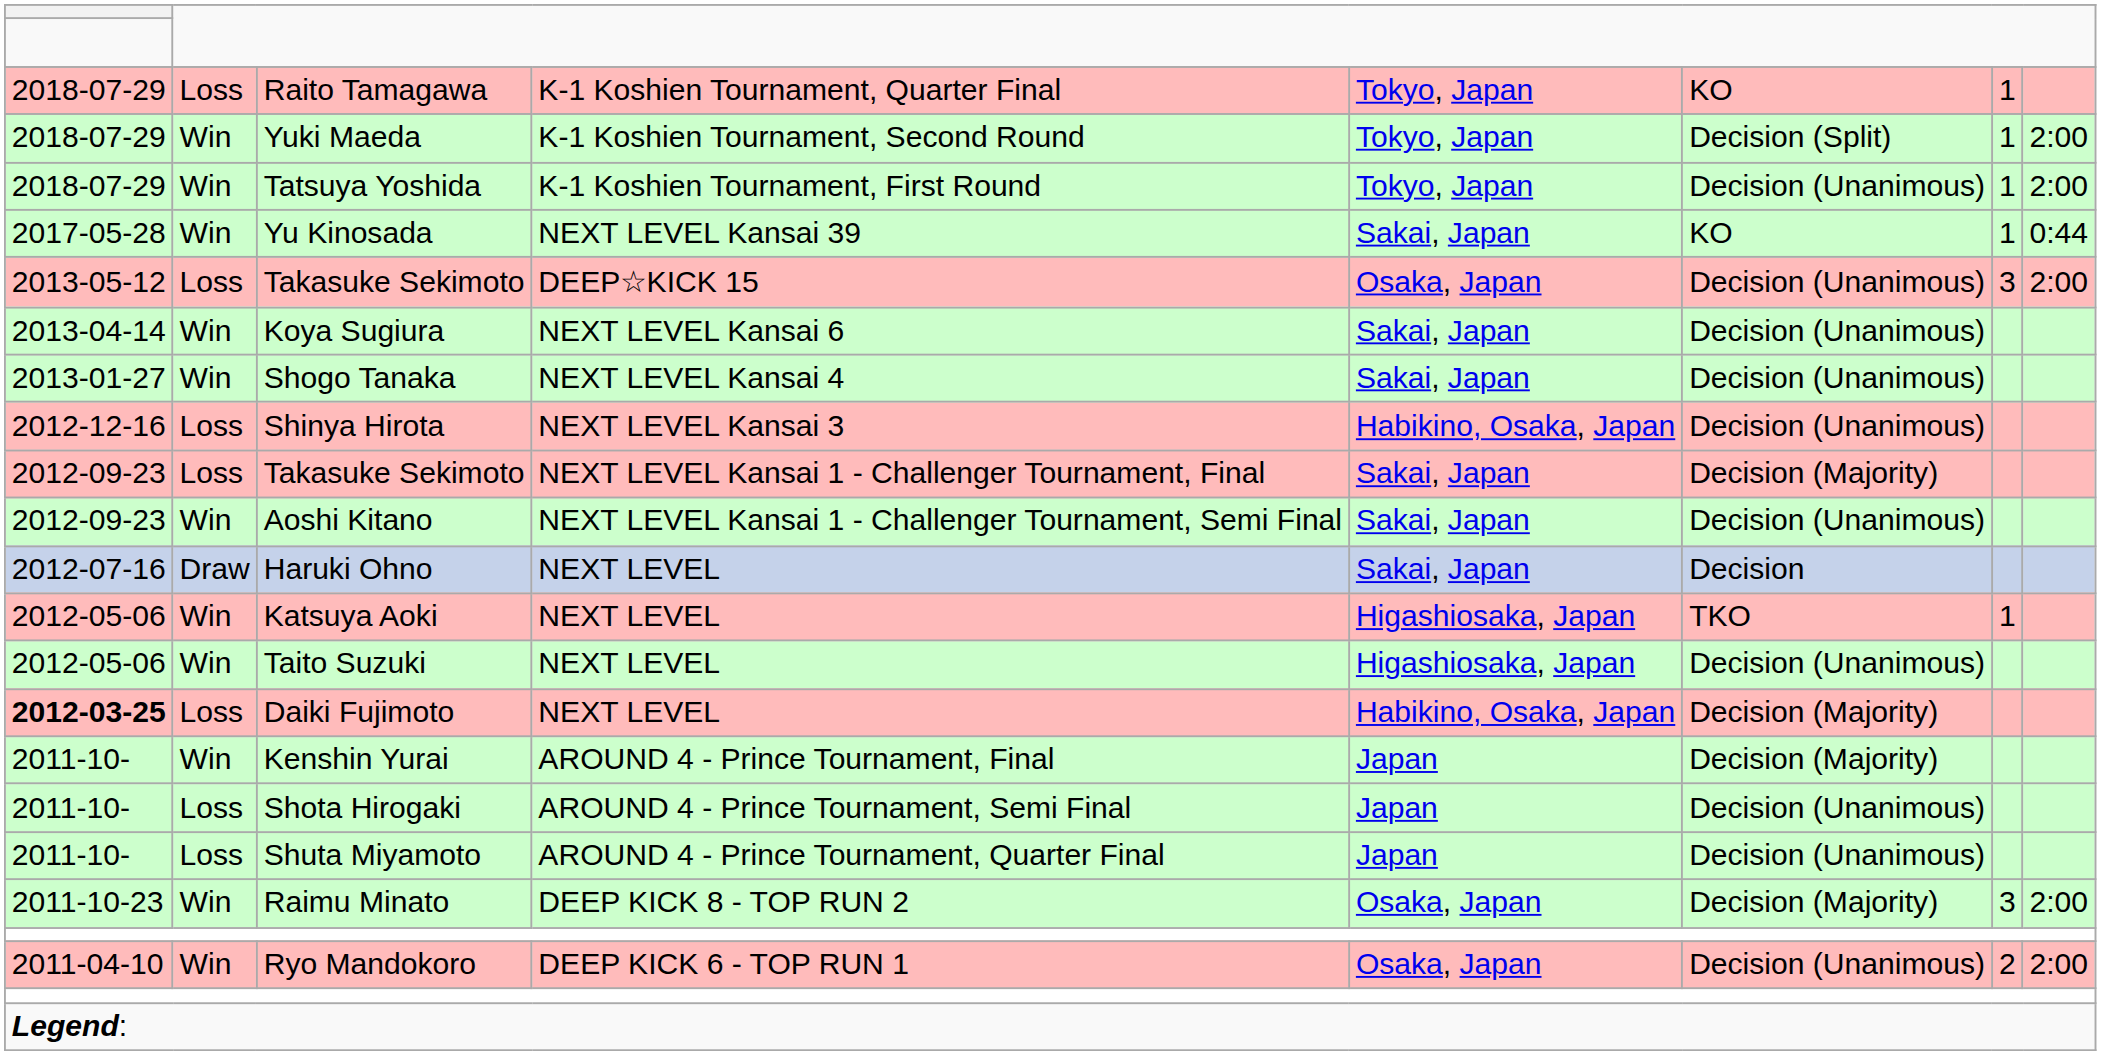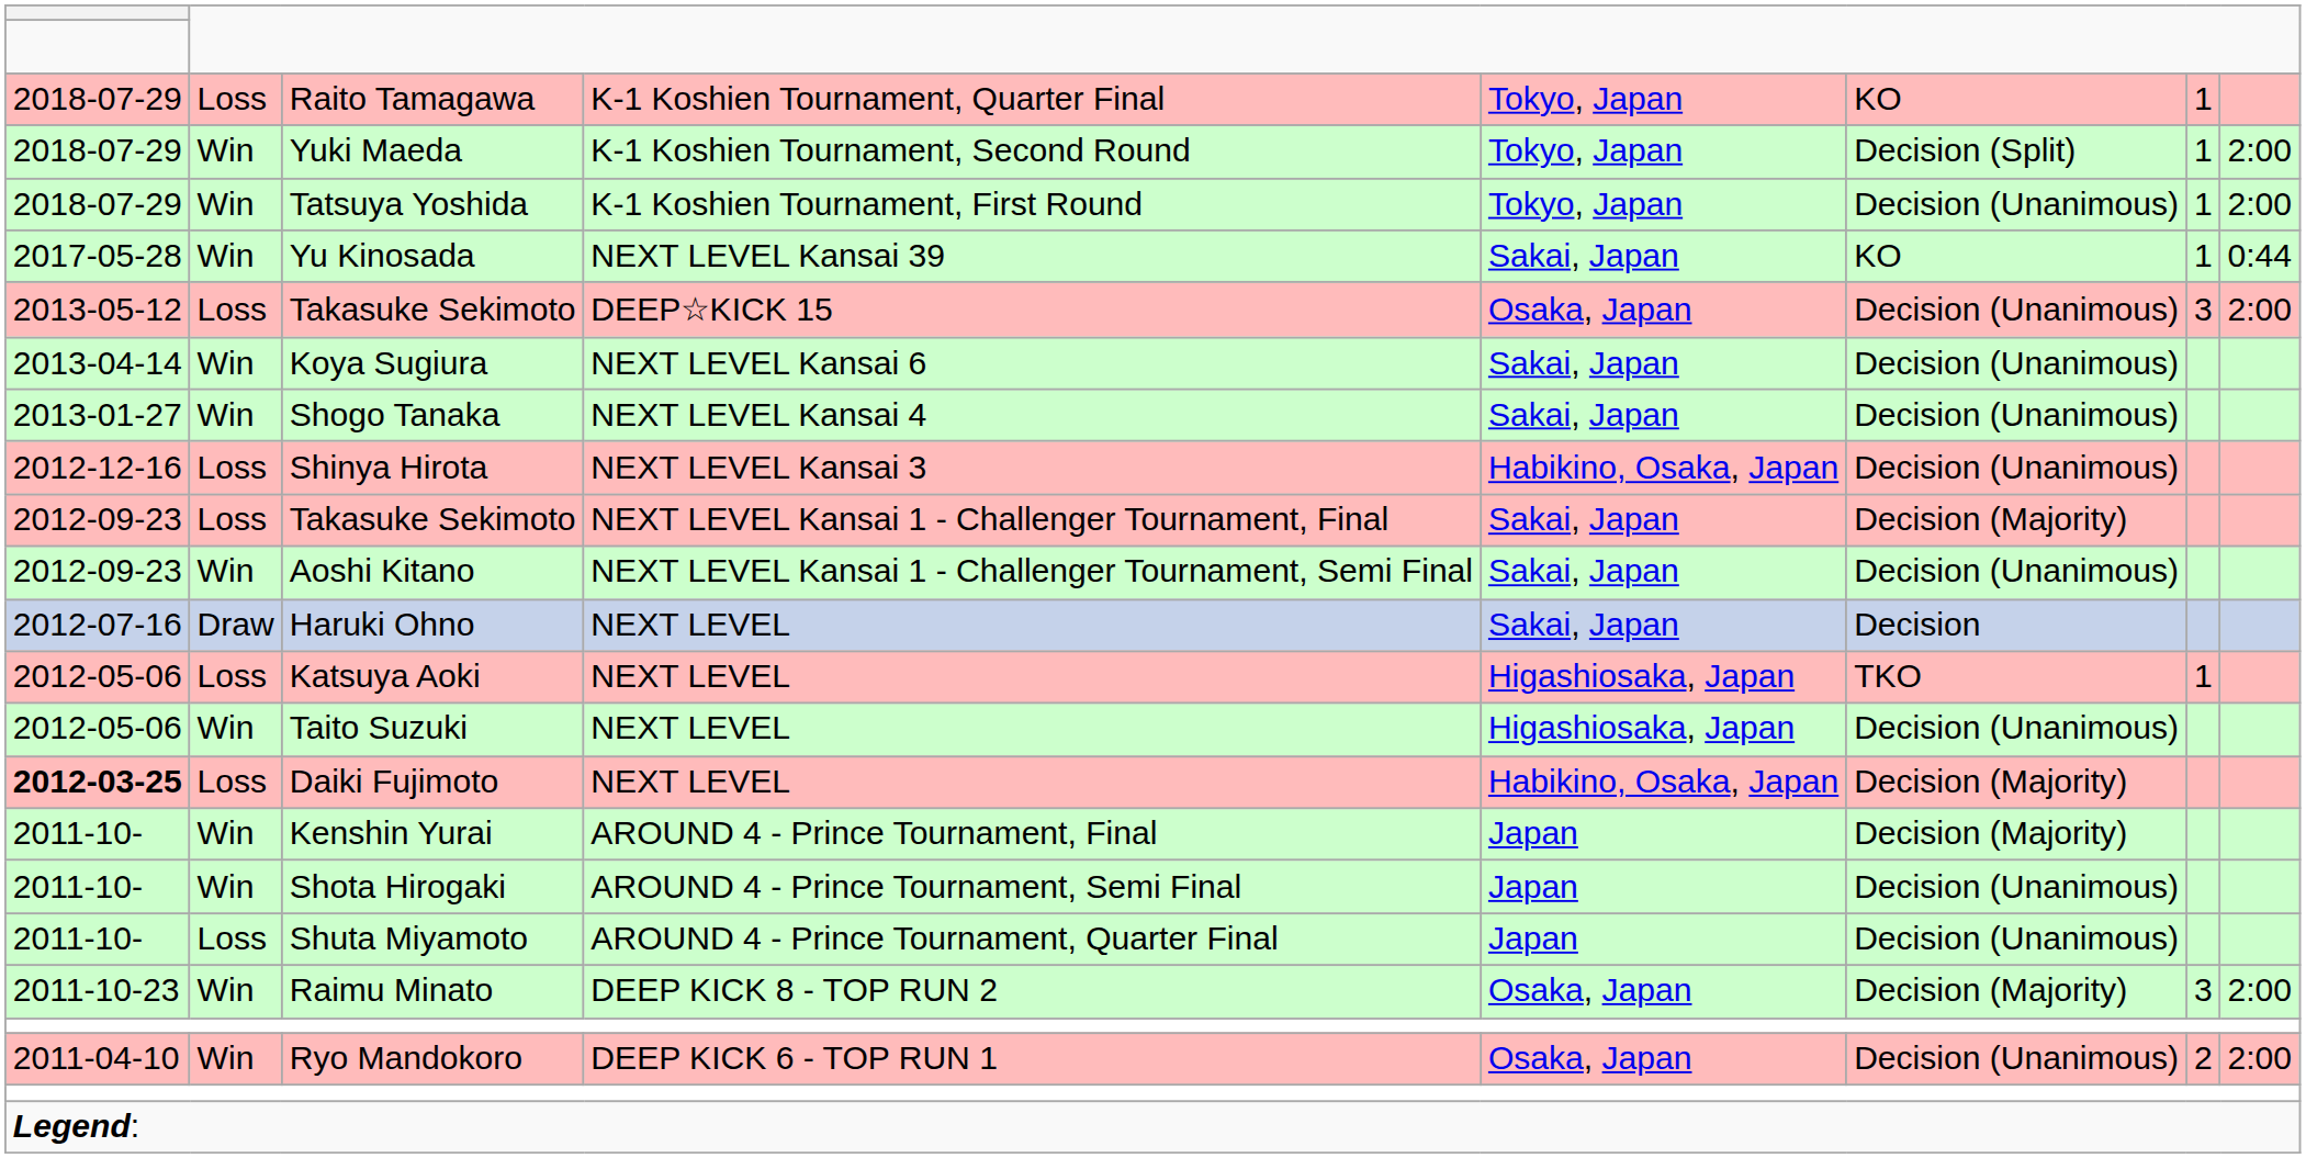Katsuya Aoki | column 2: Win -> Loss
Shota Hirogaki | column 2: Loss -> Win
